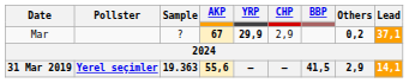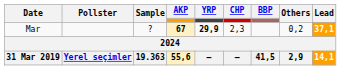Mar | CHP: 2,9 -> 2,3
Mar | Others: bold -> normal
